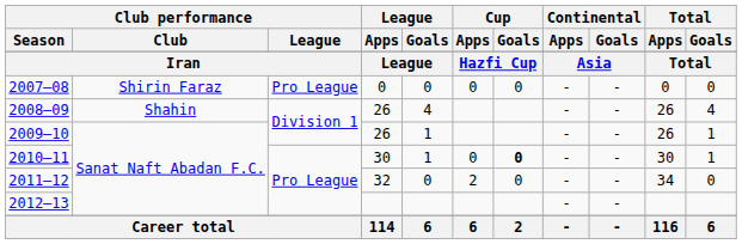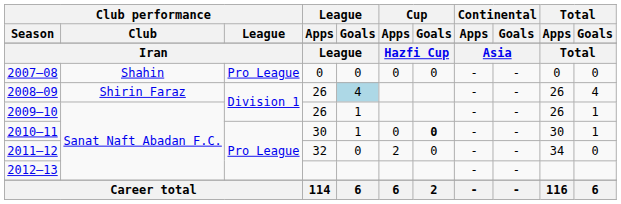2007–08 | Club performance / Club: Shirin Faraz -> Shahin
2008–09 | Club performance / Club: Shahin -> Shirin Faraz
2008–09 | League / Goals: no background -> lightblue background
